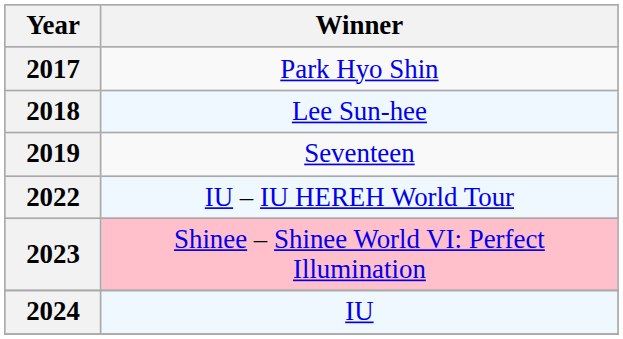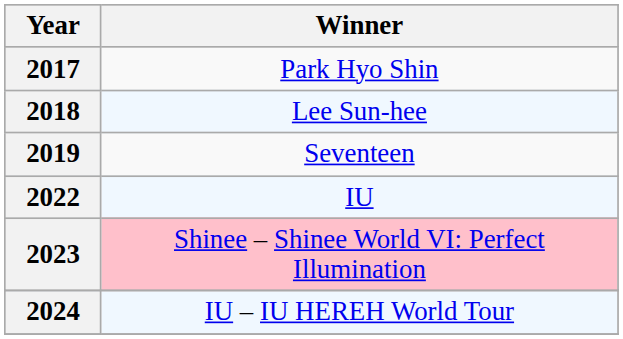2022 | Winner: IU – IU HEREH World Tour -> IU
2024 | Winner: IU -> IU – IU HEREH World Tour
